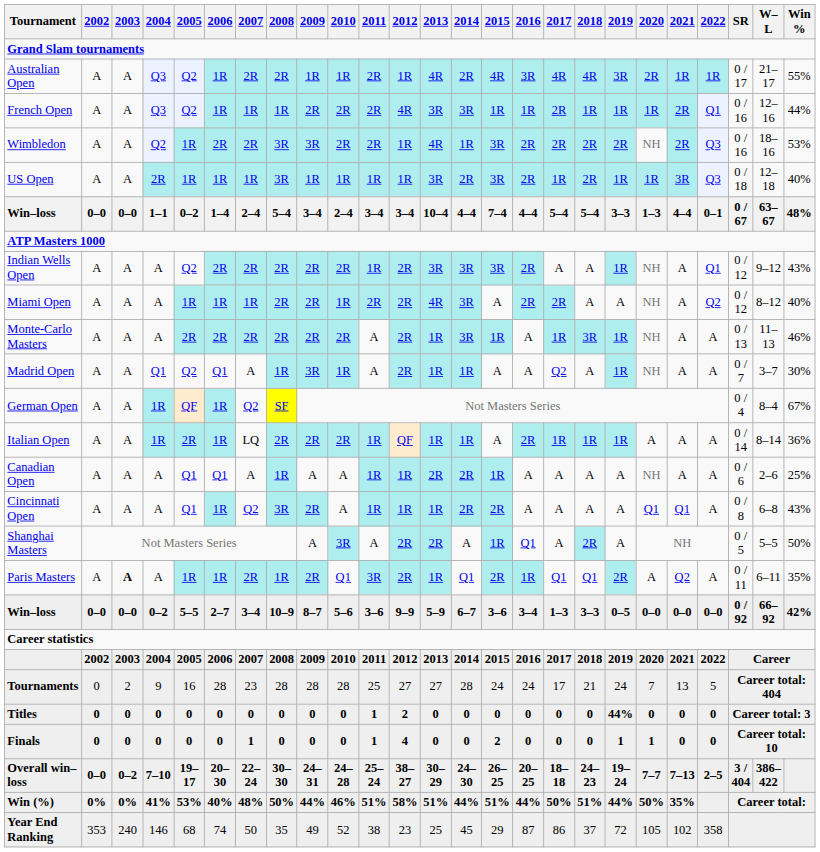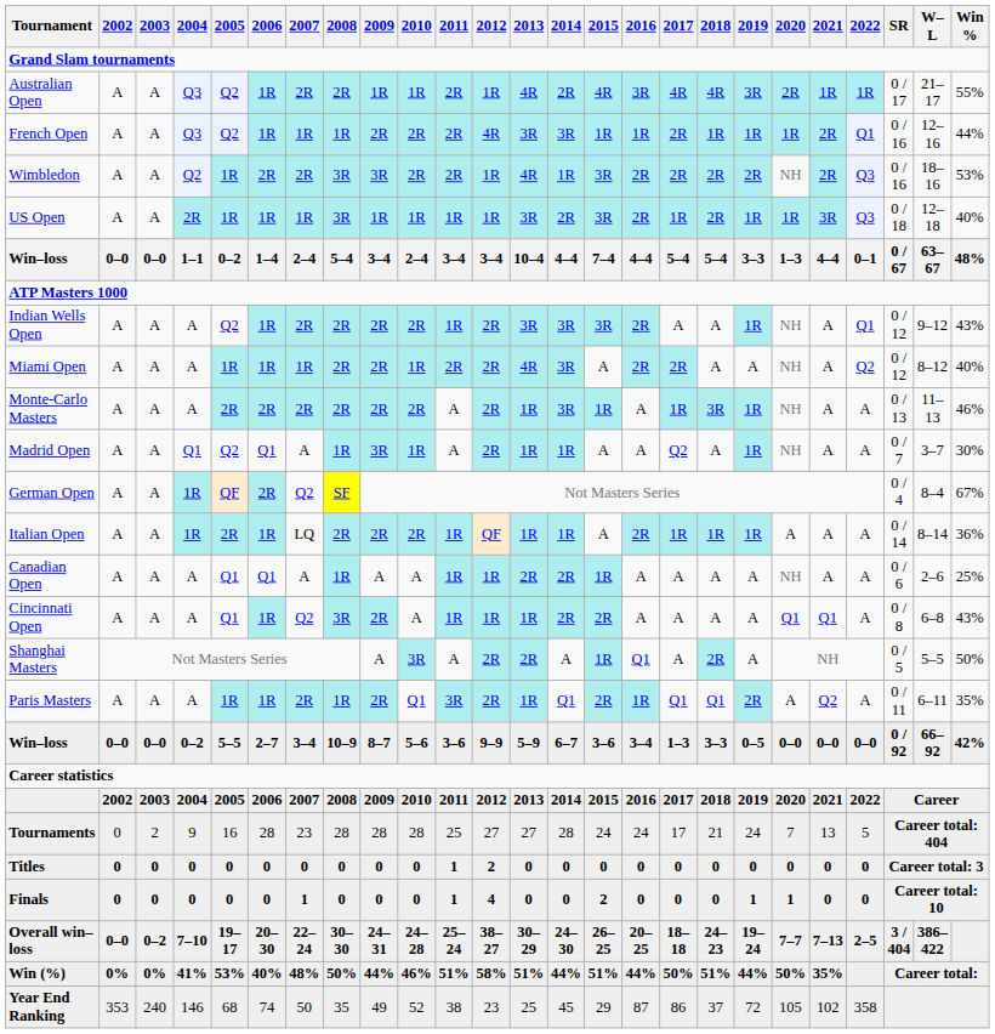Indian Wells Open | 2006: 2R -> 1R
German Open | 2006: 1R -> 2R
Paris Masters | 2003: bold -> normal
Titles | 2019: 44% -> 0
